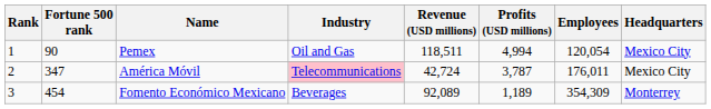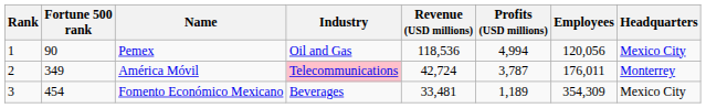Pemex | Revenue (USD millions): 118,511 -> 118,536
Pemex | Employees: 120,054 -> 120,056
América Móvil | Fortune 500 rank: 347 -> 349
América Móvil | Headquarters: Mexico City -> Monterrey
Fomento Económico Mexicano | Revenue (USD millions): 92,089 -> 33,481
Fomento Económico Mexicano | Headquarters: Monterrey -> Mexico City
